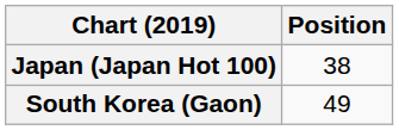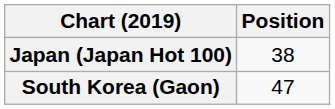South Korea (Gaon) | Position: 49 -> 47
